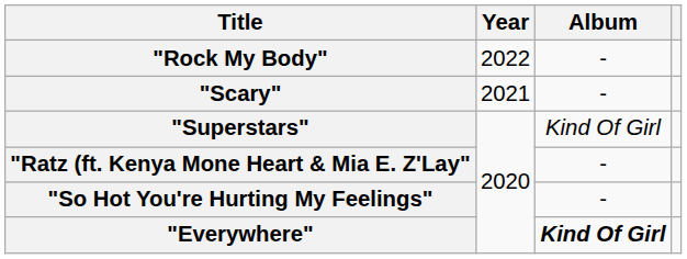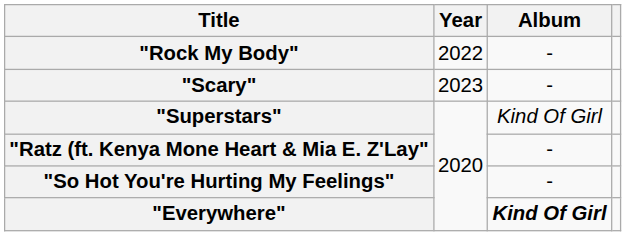"Scary" | Year: 2021 -> 2023
